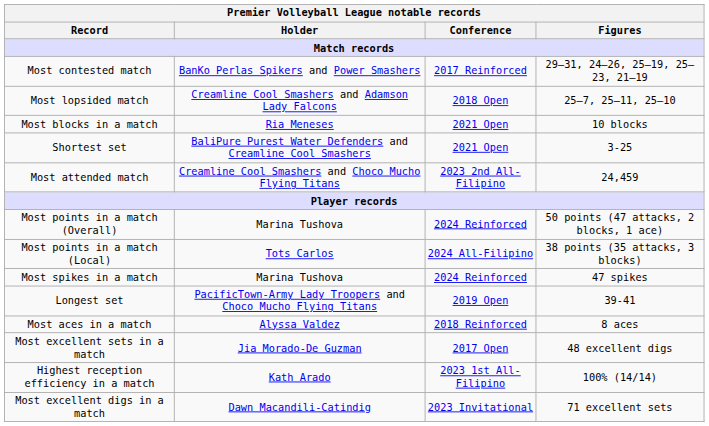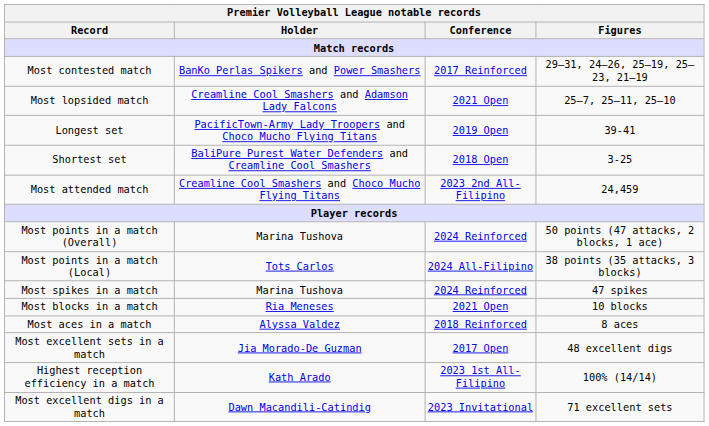Most lopsided match | Conference: 2018 Open -> 2021 Open
rows swapped: Longest set <-> Most blocks in a match
Shortest set | Conference: 2021 Open -> 2018 Open
